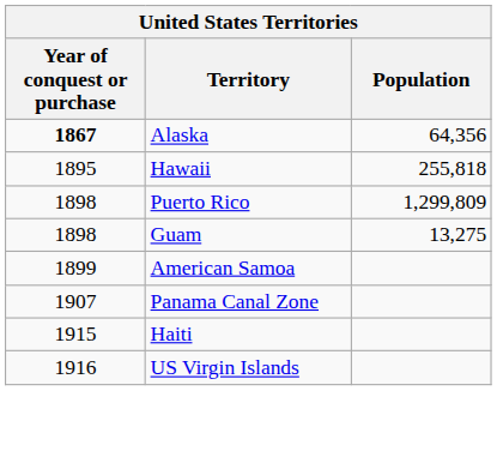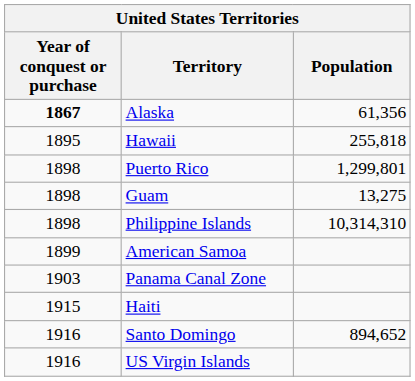Alaska | Population: 64,356 -> 61,356
Puerto Rico | Population: 1,299,809 -> 1,299,801
+ row: 1898 | Philippine Islands | 10,314,310
Panama Canal Zone | Year of conquest or purchase: 1907 -> 1903
+ row: 1916 | Santo Domingo | 894,652
